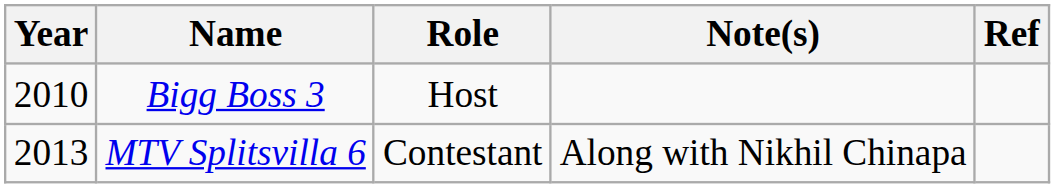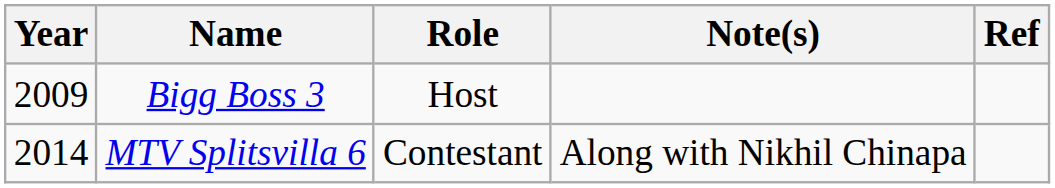Bigg Boss 3 | Year: 2010 -> 2009
MTV Splitsvilla 6 | Year: 2013 -> 2014
